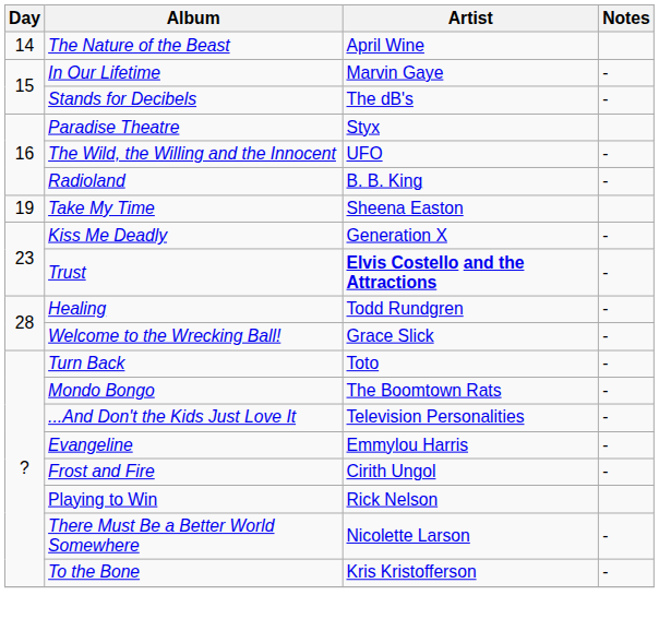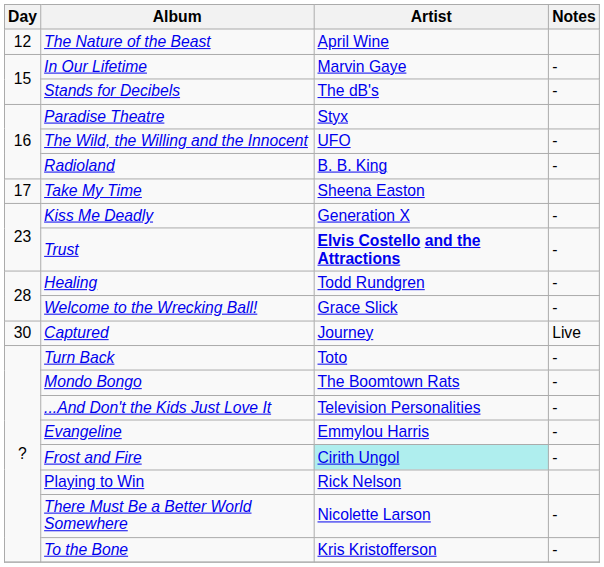The Nature of the Beast | Day: 14 -> 12
Take My Time | Day: 19 -> 17
+ row: 30 | Captured | Journey | Live
Frost and Fire | Artist: no background -> paleturquoise background
